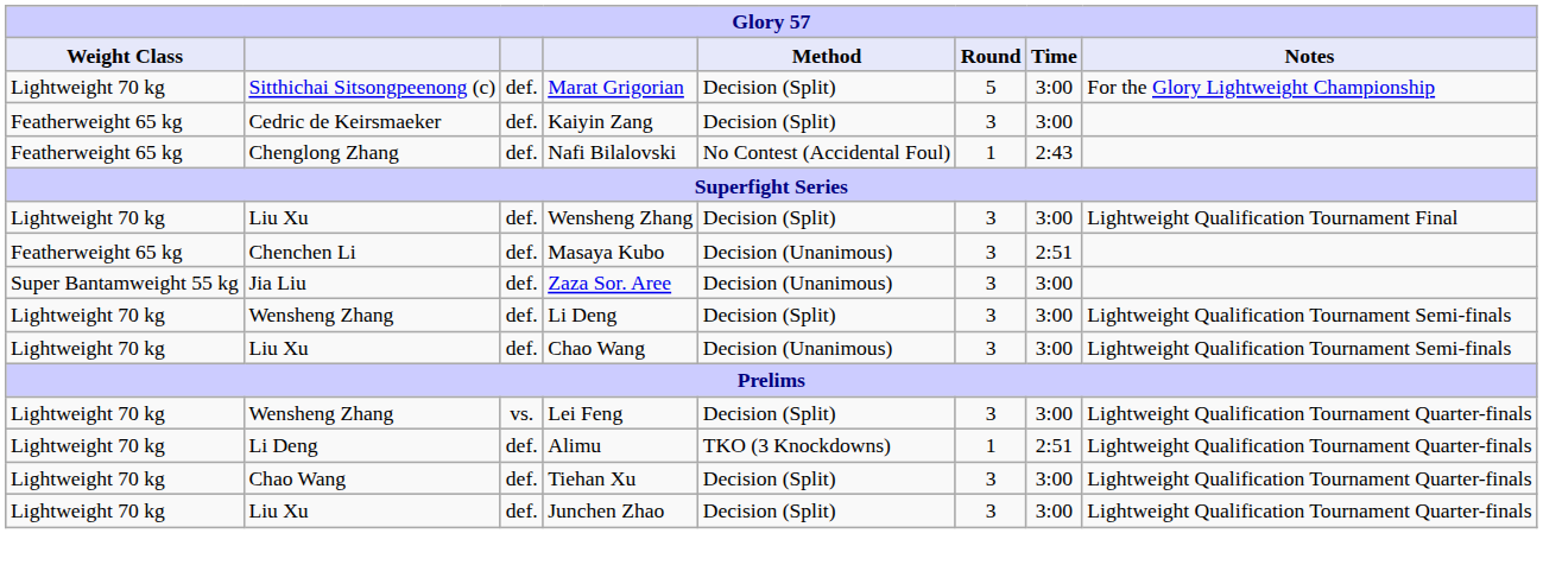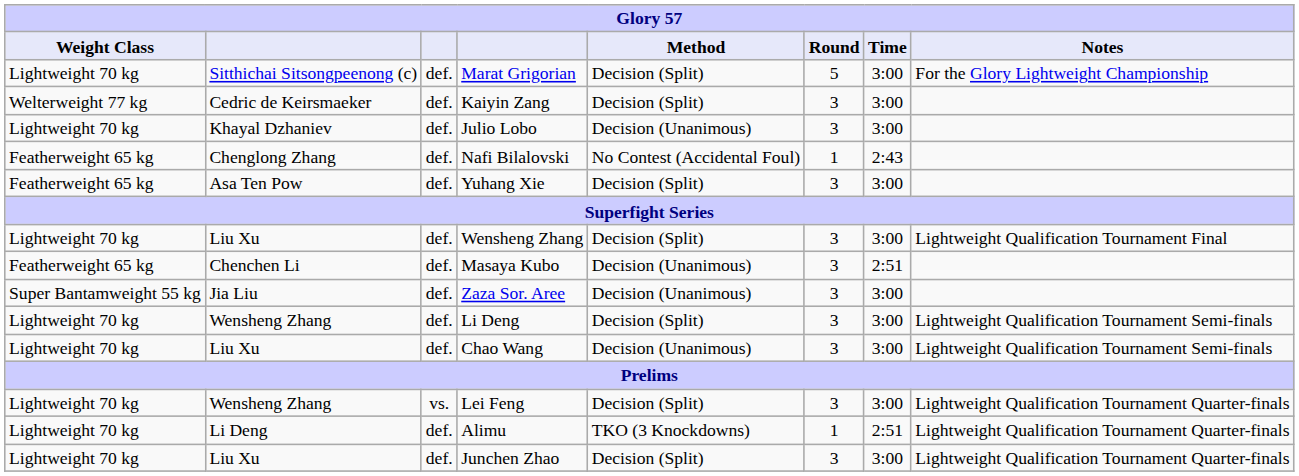Kaiyin Zang | Weight Class: Featherweight 65 kg -> Welterweight 77 kg
+ row: Lightweight 70 kg | Khayal Dzhaniev | def. | Julio Lobo | Decision (Unanimous) | 3 | 3:00
+ row: Featherweight 65 kg | Asa Ten Pow | def. | Yuhang Xie | Decision (Split) | 3 | 3:00
- row: Lightweight 70 kg | Chao Wang | def. | Tiehan Xu | Decision (Split) | 3 | 3:00 | Lightweight Qualification Tournament Quarter-finals
